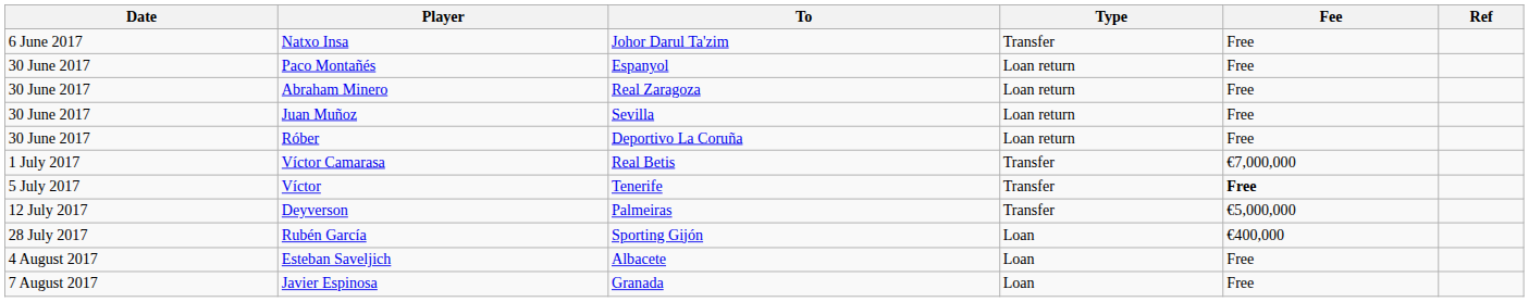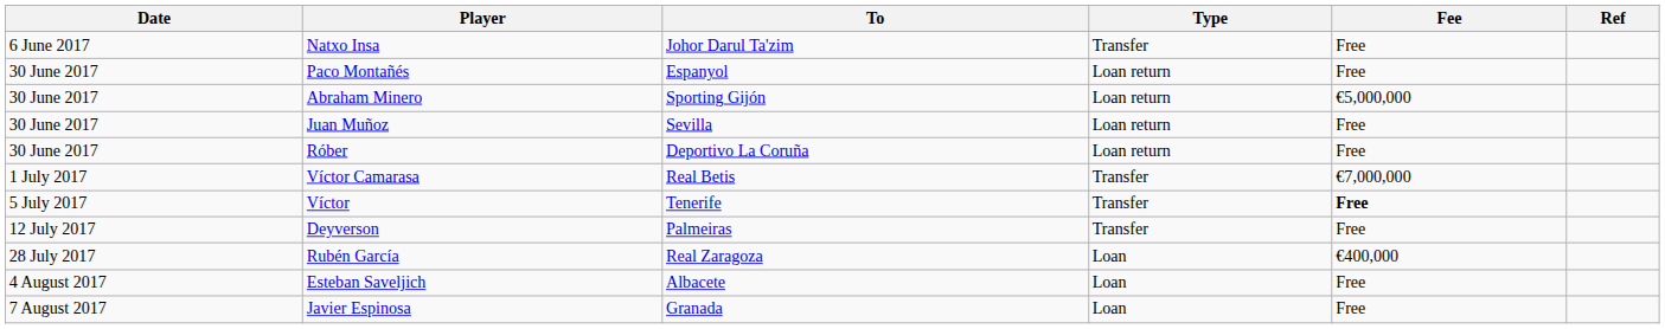Abraham Minero | To: Real Zaragoza -> Sporting Gijón
Abraham Minero | Fee: Free -> €5,000,000
Deyverson | Fee: €5,000,000 -> Free
Rubén García | To: Sporting Gijón -> Real Zaragoza
